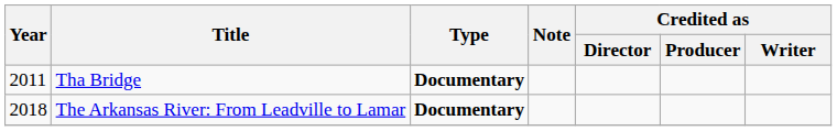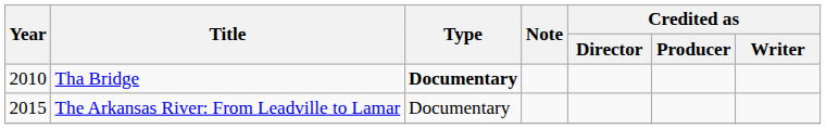Tha Bridge | Year: 2011 -> 2010
The Arkansas River: From Leadville to Lamar | Year: 2018 -> 2015
The Arkansas River: From Leadville to Lamar | Type: bold -> normal
